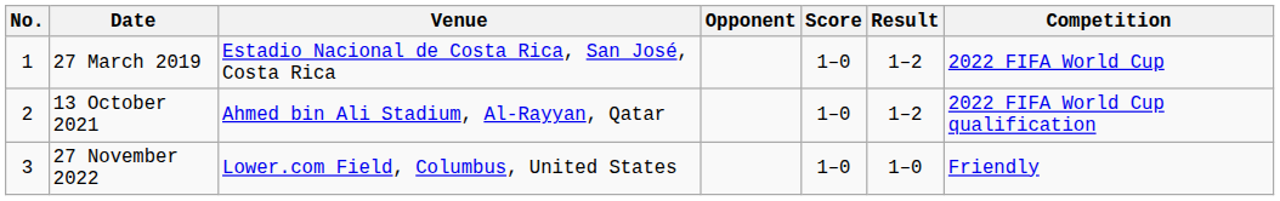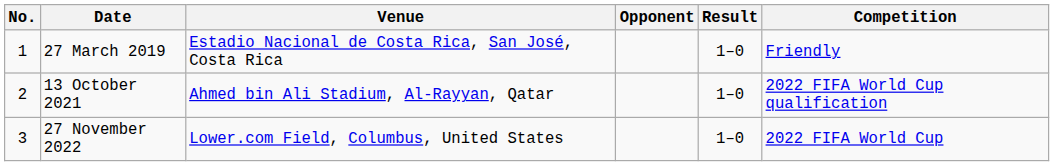- column: Score | 1–0 | 1–0 | 1–0
27 March 2019 | Result: 1–2 -> 1–0
27 March 2019 | Competition: 2022 FIFA World Cup -> Friendly
13 October 2021 | Result: 1–2 -> 1–0
27 November 2022 | Competition: Friendly -> 2022 FIFA World Cup
